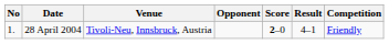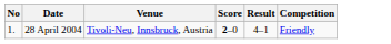- column: Opponent
